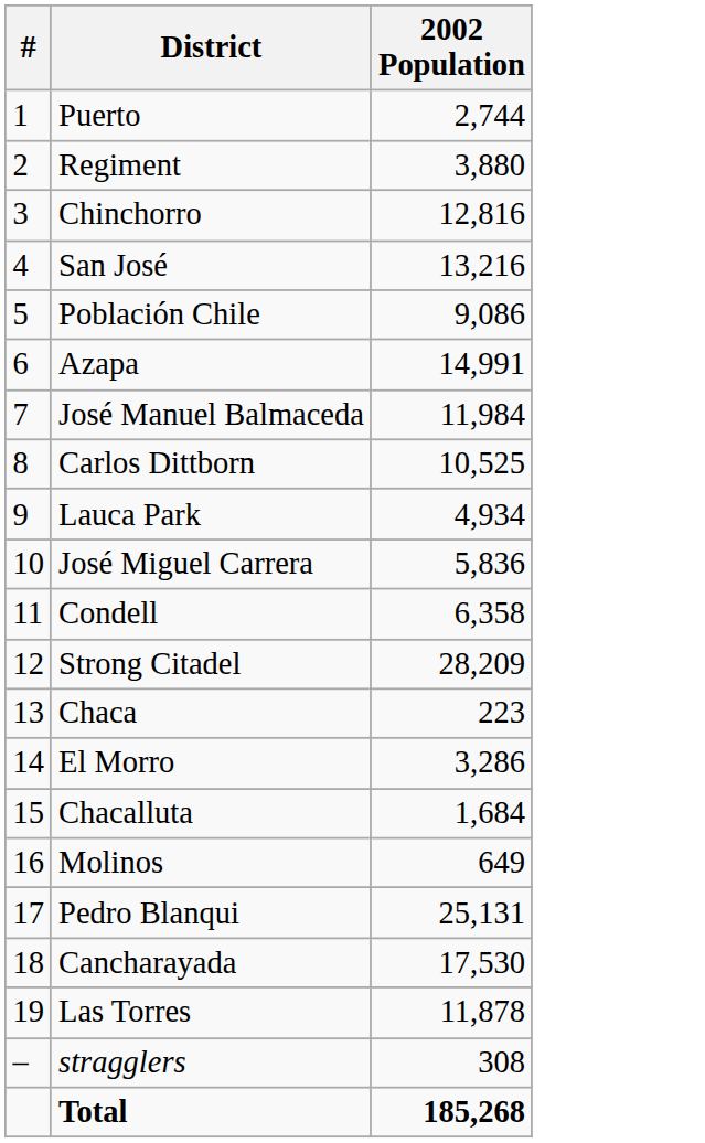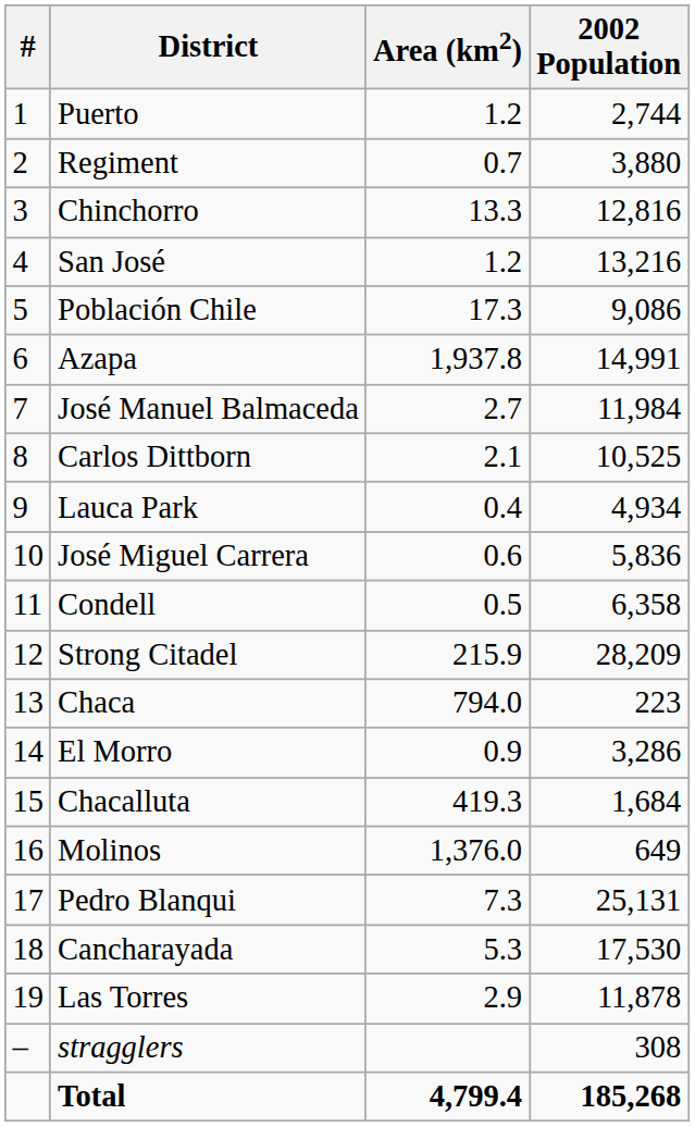+ column: Area (km2) | 1.2 | 0.7 | 13.3 | 1.2 | 17.3 | 1,937.8 | 2.7 | 2.1 | 0.4 | 0.6 | 0.5 | 215.9 | 794.0 | 0.9 | 419.3 | 1,376.0 | 7.3 | 5.3 | 2.9 | 4,799.4
